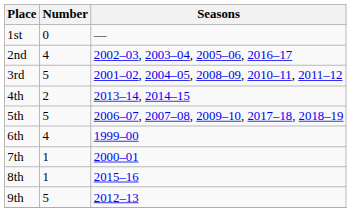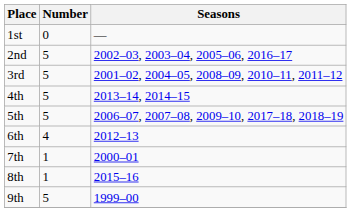2nd | Number: 4 -> 5
4th | Number: 2 -> 5
6th | Seasons: 1999–00 -> 2012–13
9th | Seasons: 2012–13 -> 1999–00
